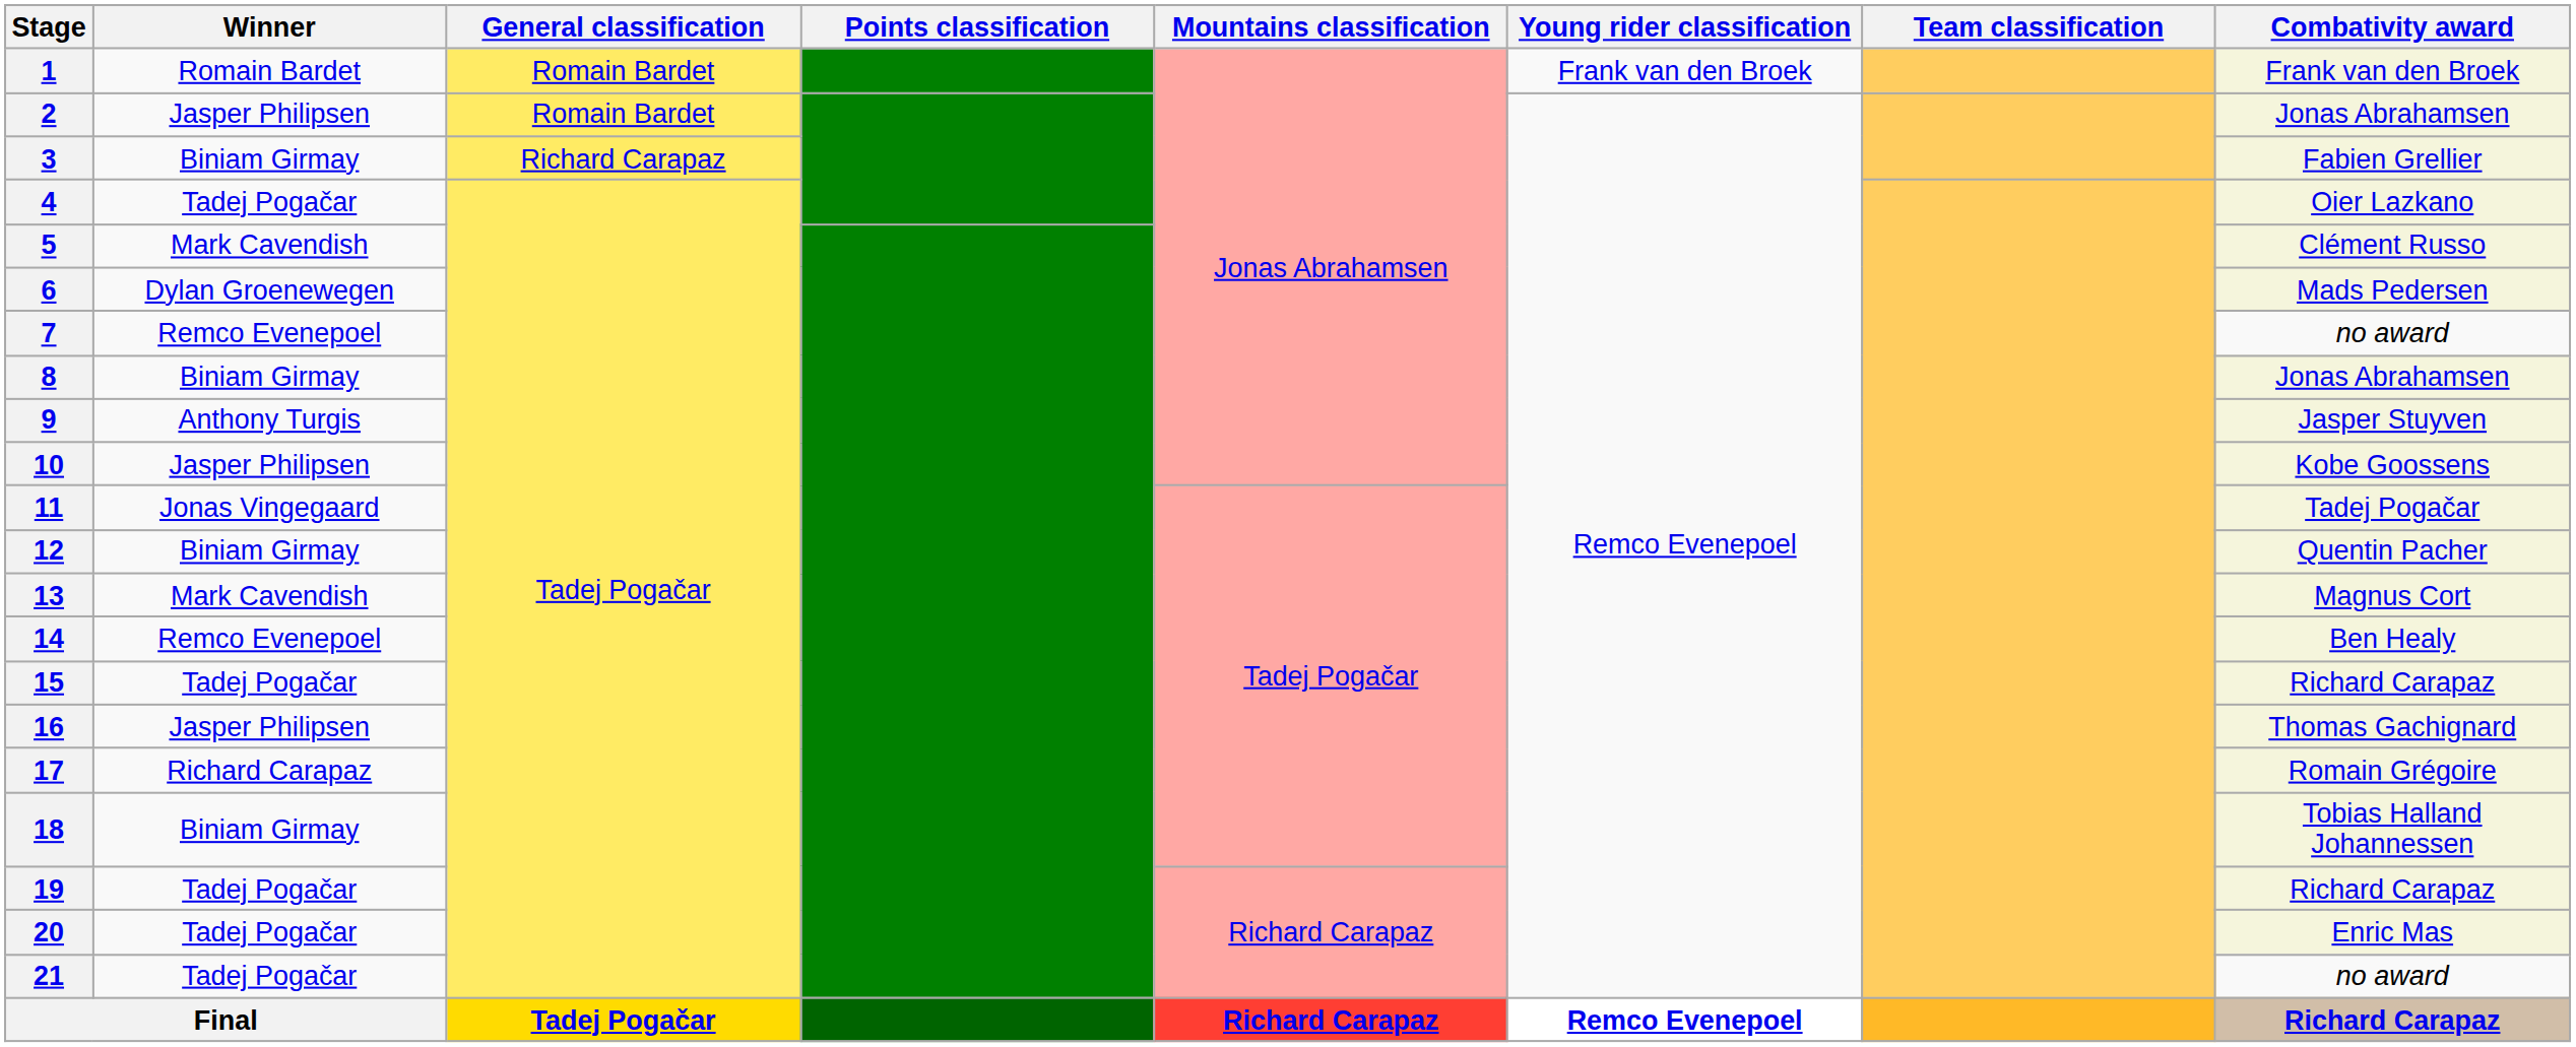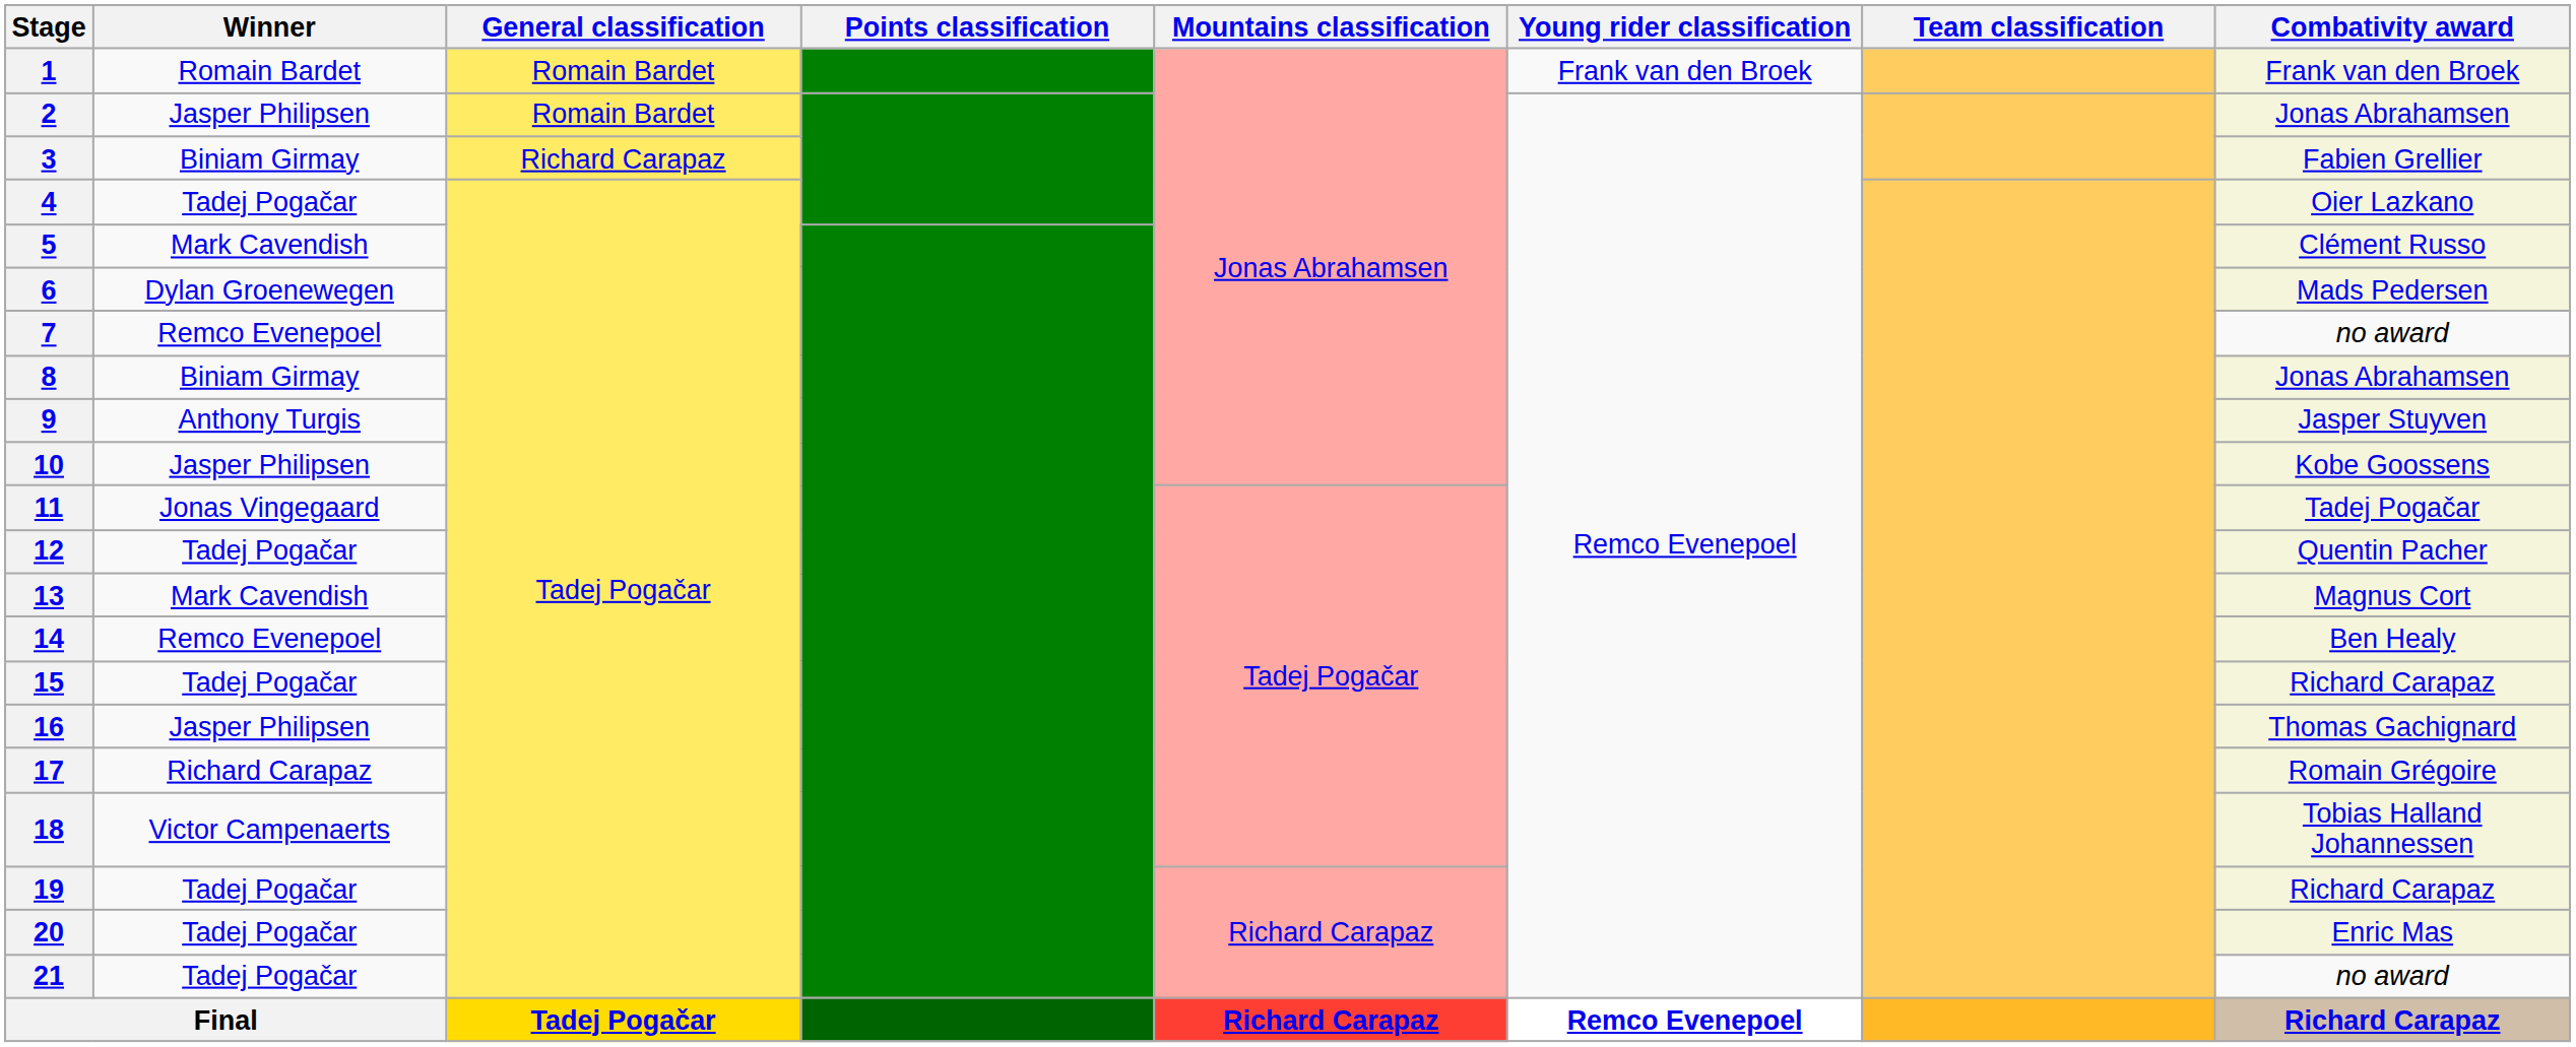12 | Winner: Biniam Girmay -> Tadej Pogačar
18 | Winner: Biniam Girmay -> Victor Campenaerts
